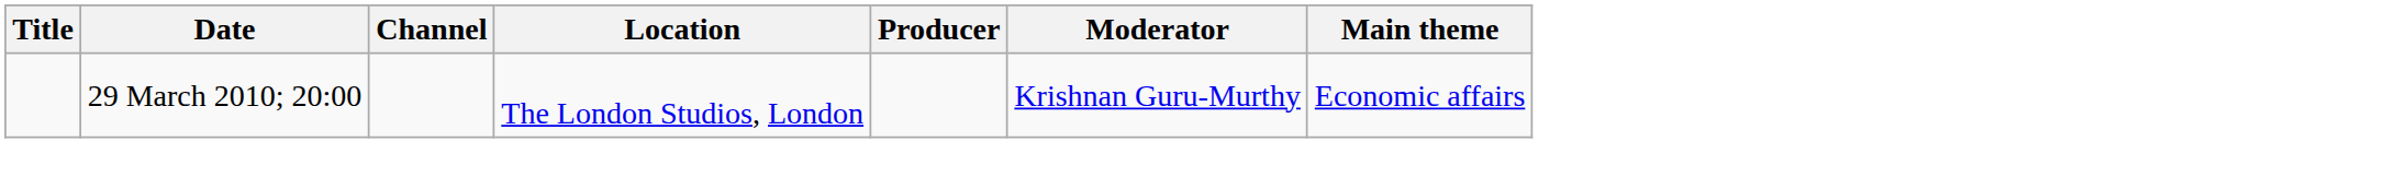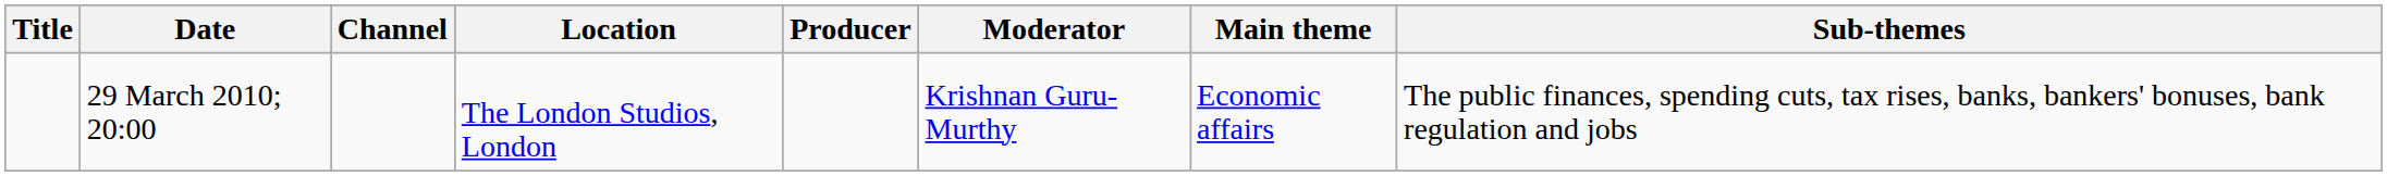+ column: Sub-themes | The public finances, spending cuts, tax rises, banks, bankers' bonuses, bank regulation and jobs
